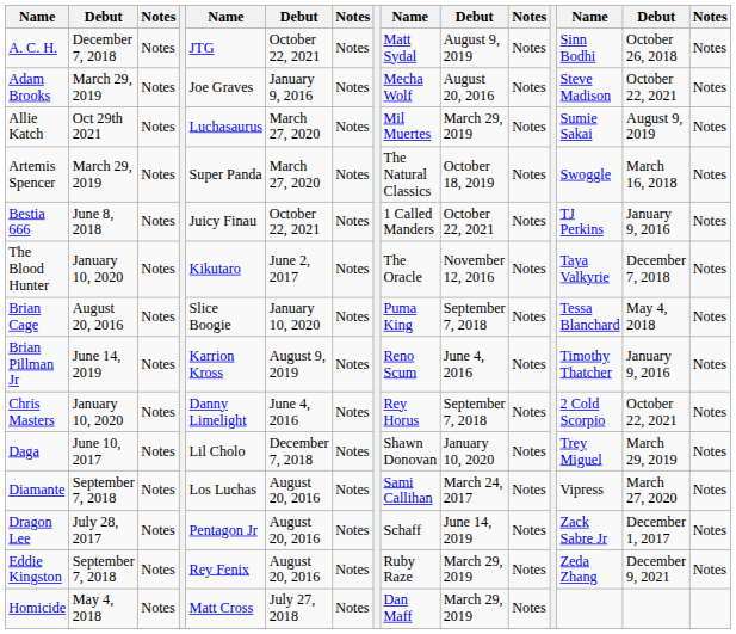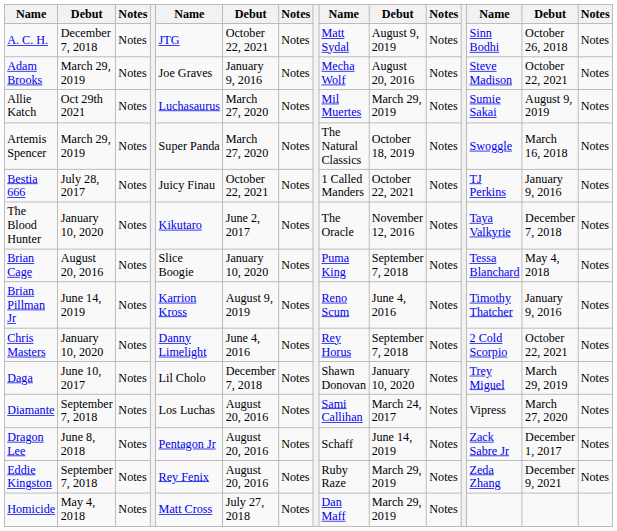Bestia 666 | column 2: June 8, 2018 -> July 28, 2017
Dragon Lee | column 2: July 28, 2017 -> June 8, 2018
